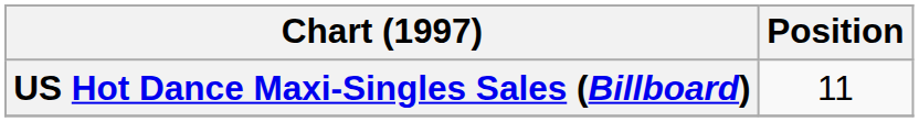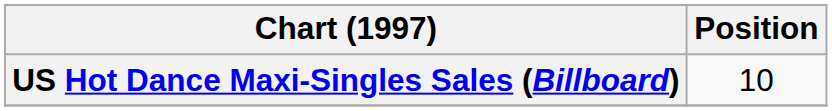US Hot Dance Maxi-Singles Sales (Billboard) | Position: 11 -> 10
